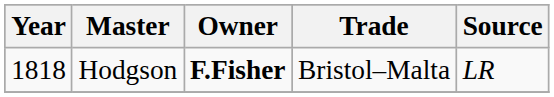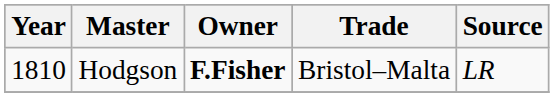Hodgson | Year: 1818 -> 1810
